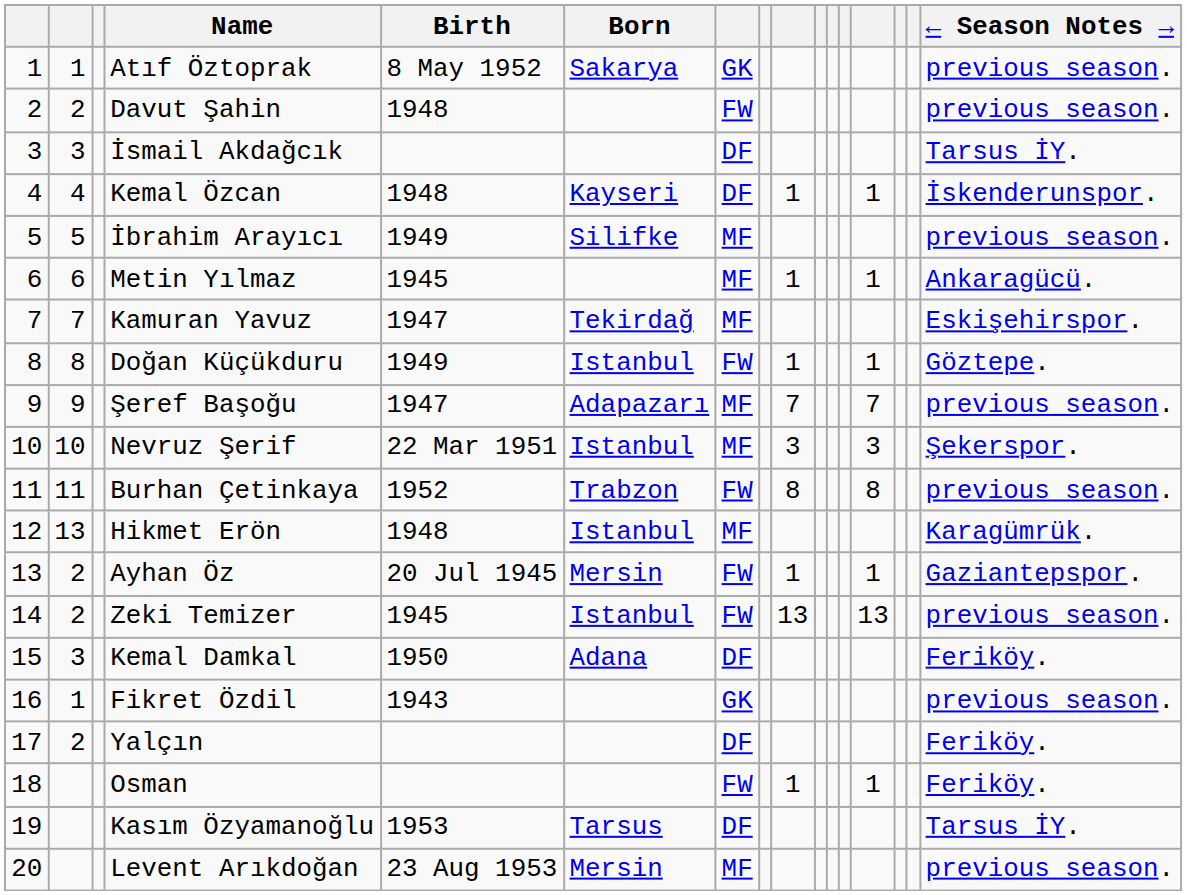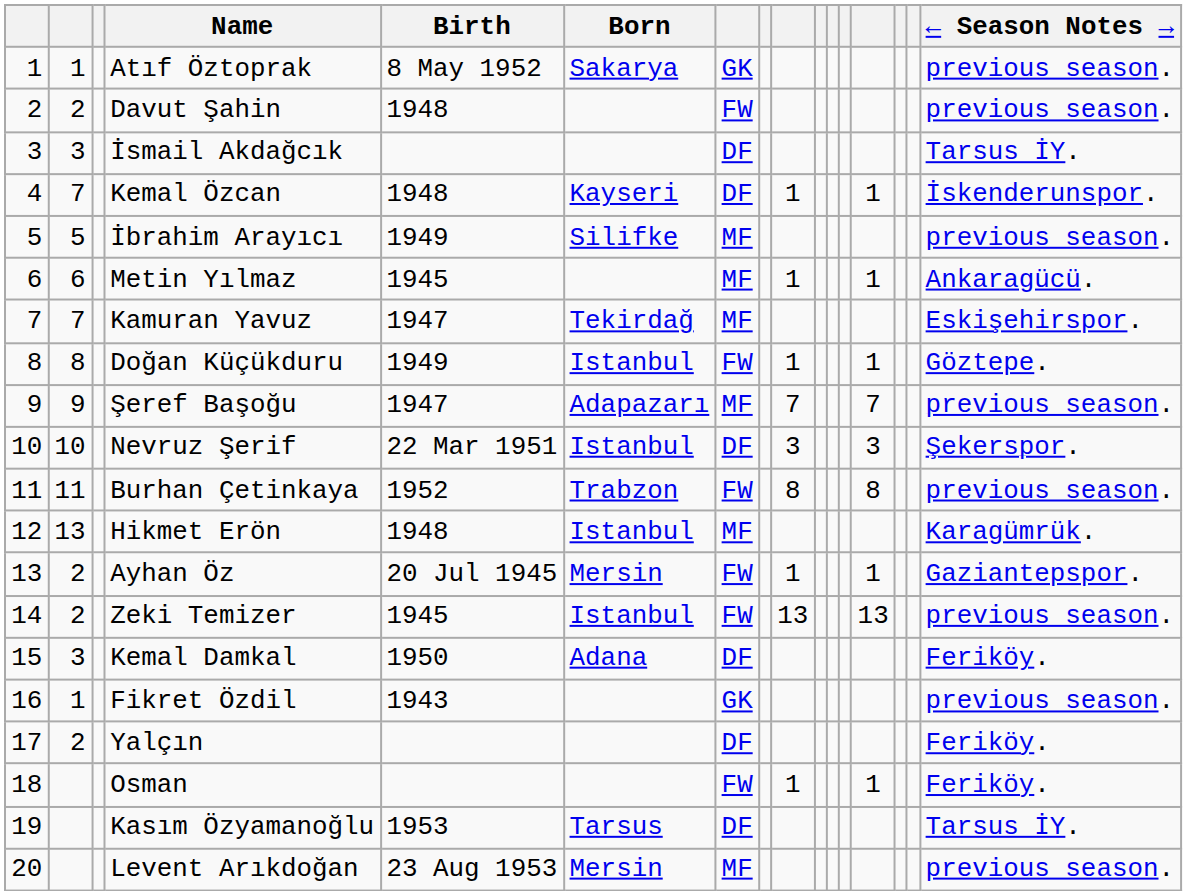Kemal Özcan | column 2: 4 -> 7
Nevruz Şerif | column 7: MF -> DF
